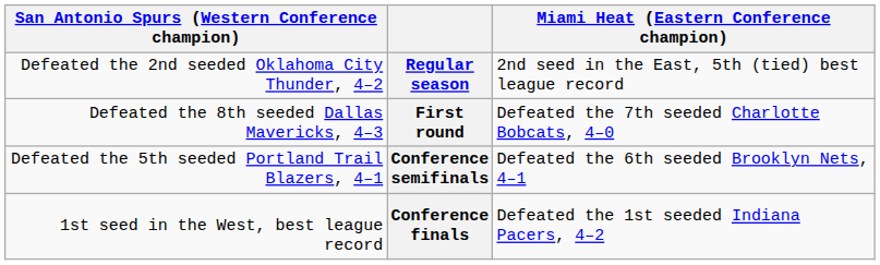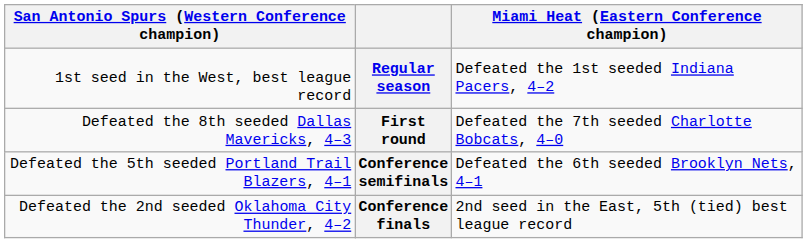Regular season | column 1: Defeated the 2nd seeded Oklahoma City Thunder, 4–2 -> 1st seed in the West, best league record
Regular season | column 4: 2nd seed in the East, 5th (tied) best league record -> Defeated the 1st seeded Indiana Pacers, 4–2
Conference finals | column 1: 1st seed in the West, best league record -> Defeated the 2nd seeded Oklahoma City Thunder, 4–2
Conference finals | column 4: Defeated the 1st seeded Indiana Pacers, 4–2 -> 2nd seed in the East, 5th (tied) best league record
